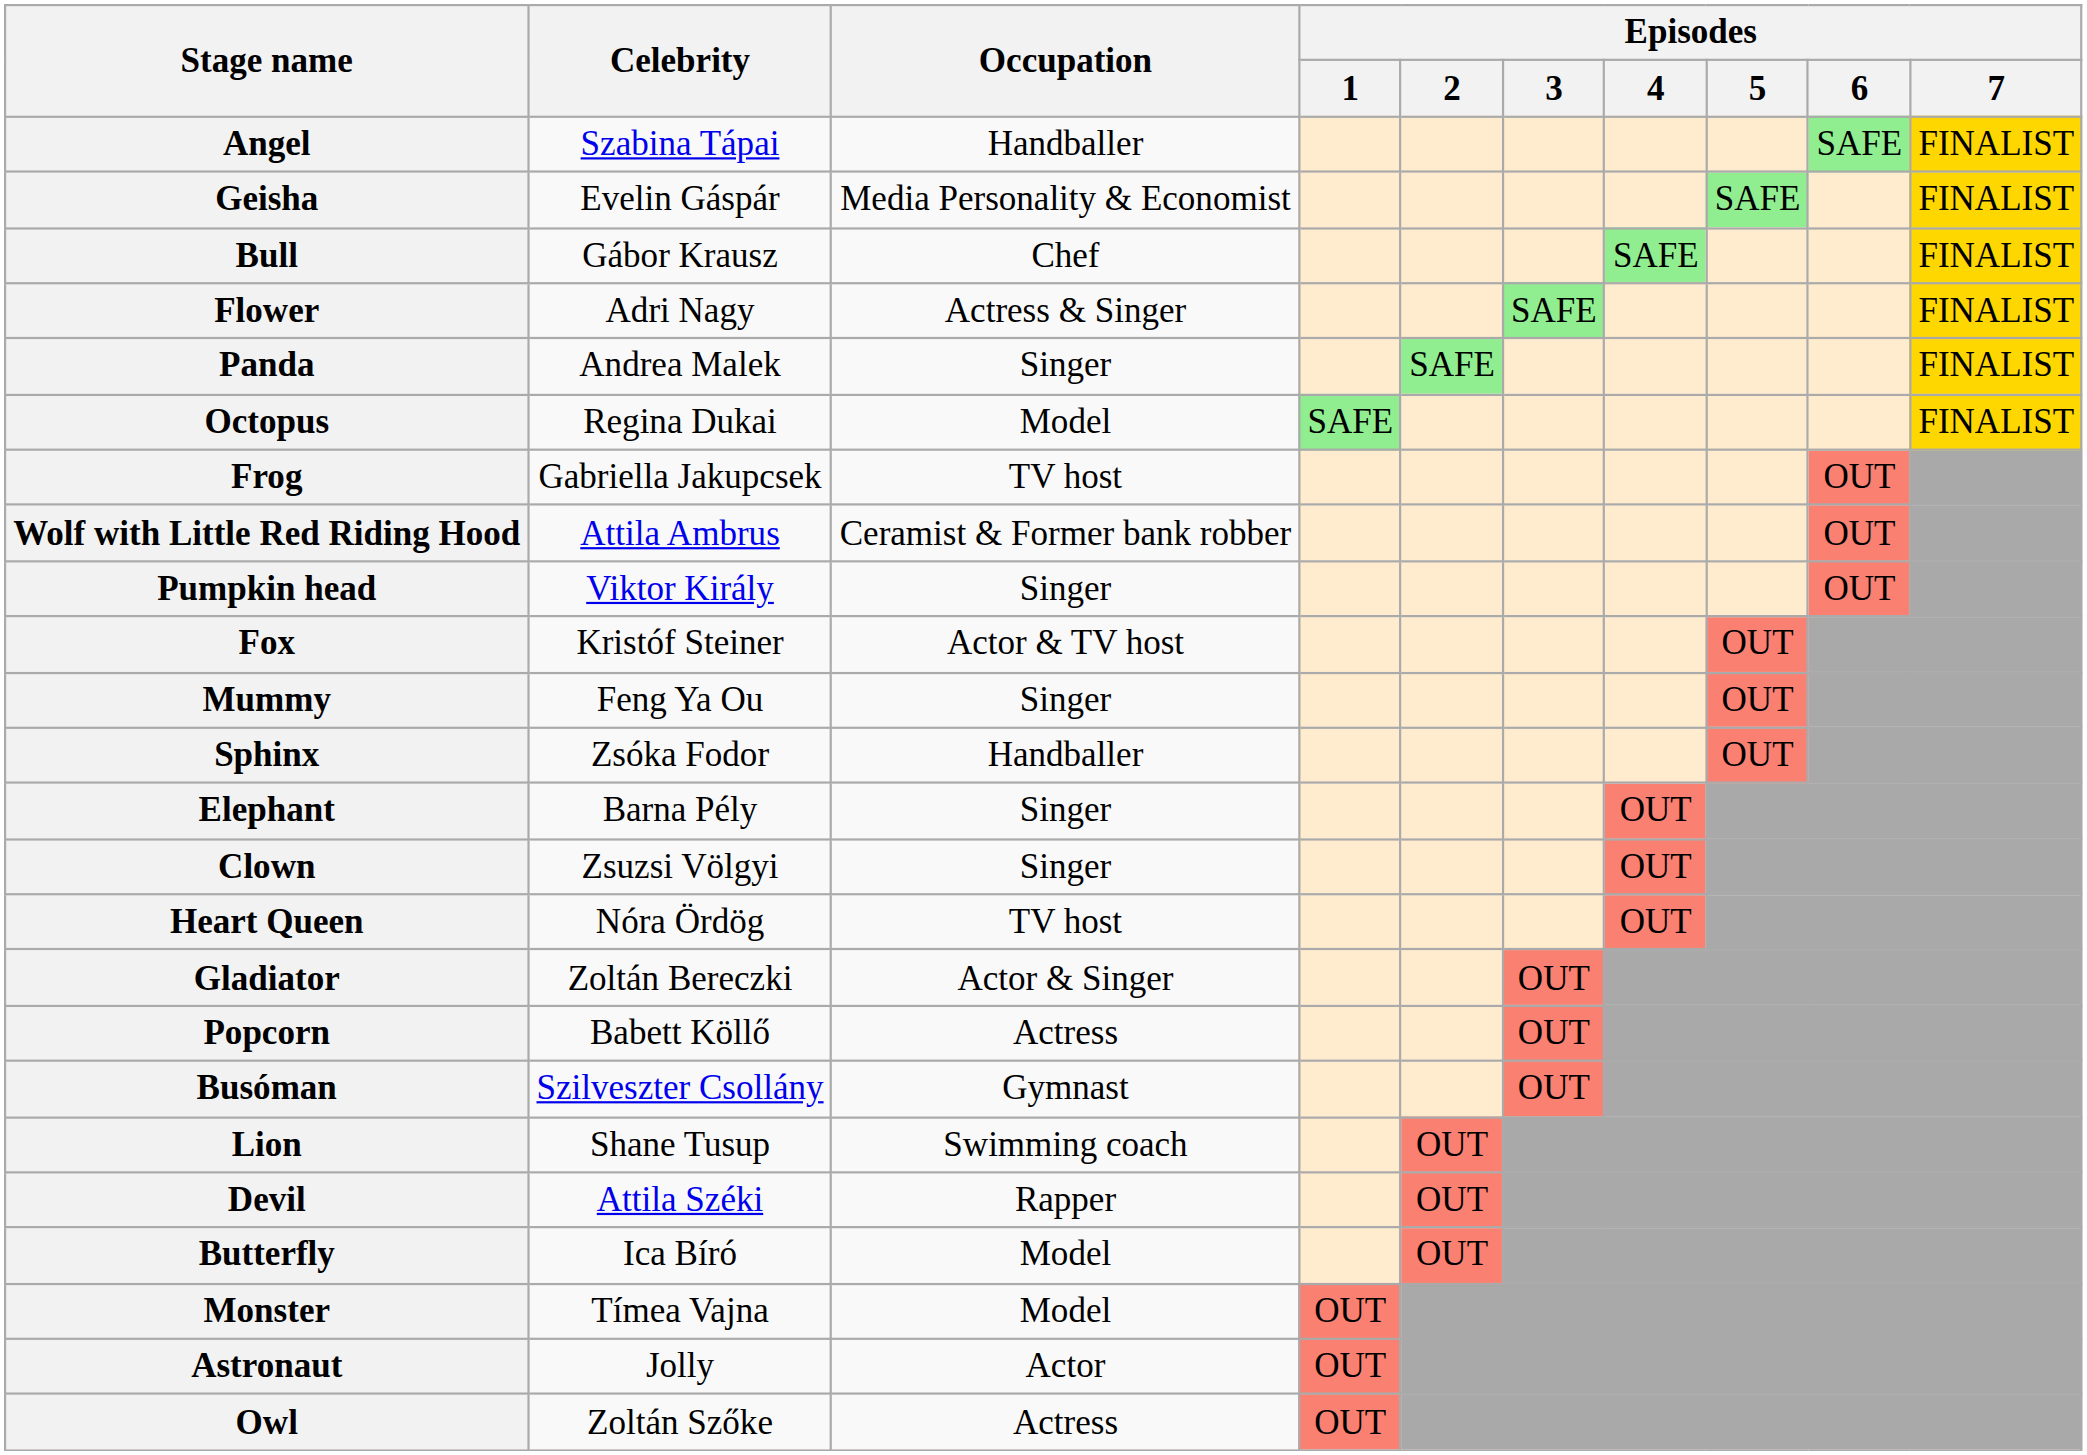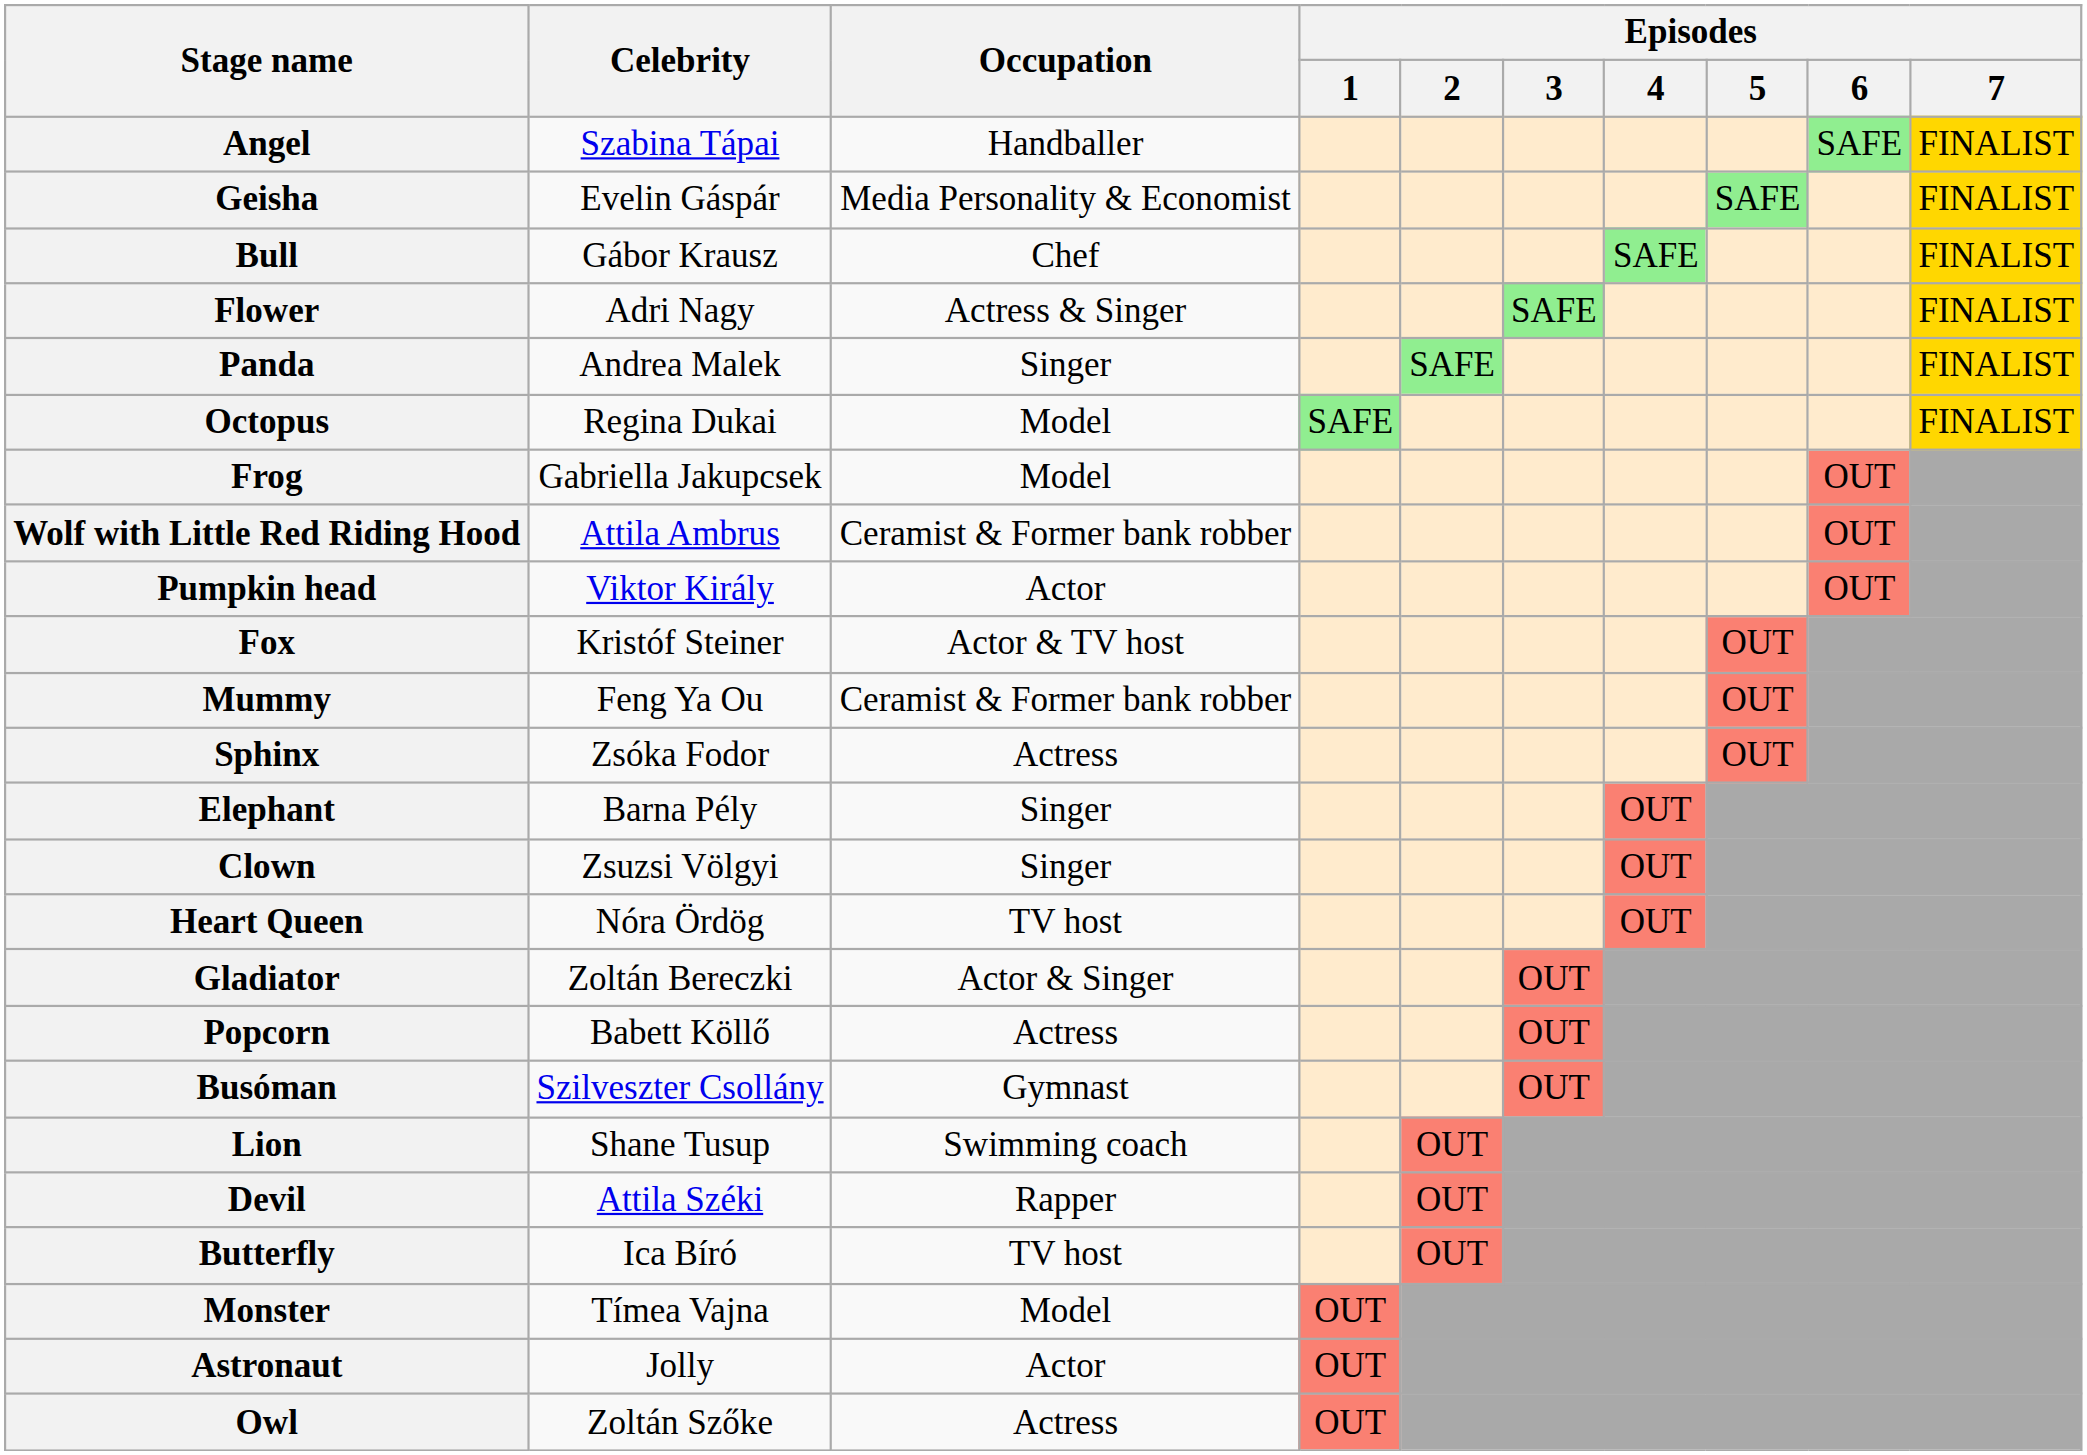Frog | Occupation: TV host -> Model
Pumpkin head | Occupation: Singer -> Actor
Mummy | Occupation: Singer -> Ceramist & Former bank robber
Sphinx | Occupation: Handballer -> Actress
Butterfly | Occupation: Model -> TV host
